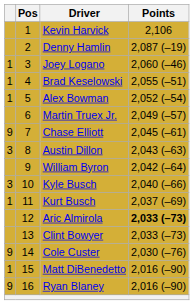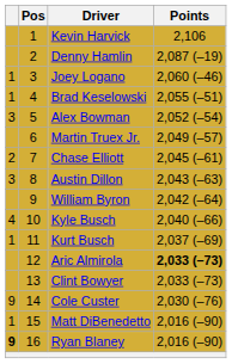Alex Bowman | column 1: 1 -> 3
Chase Elliott | column 1: 9 -> 2
Kyle Busch | column 1: 3 -> 4
Ryan Blaney | column 1: normal -> bold
